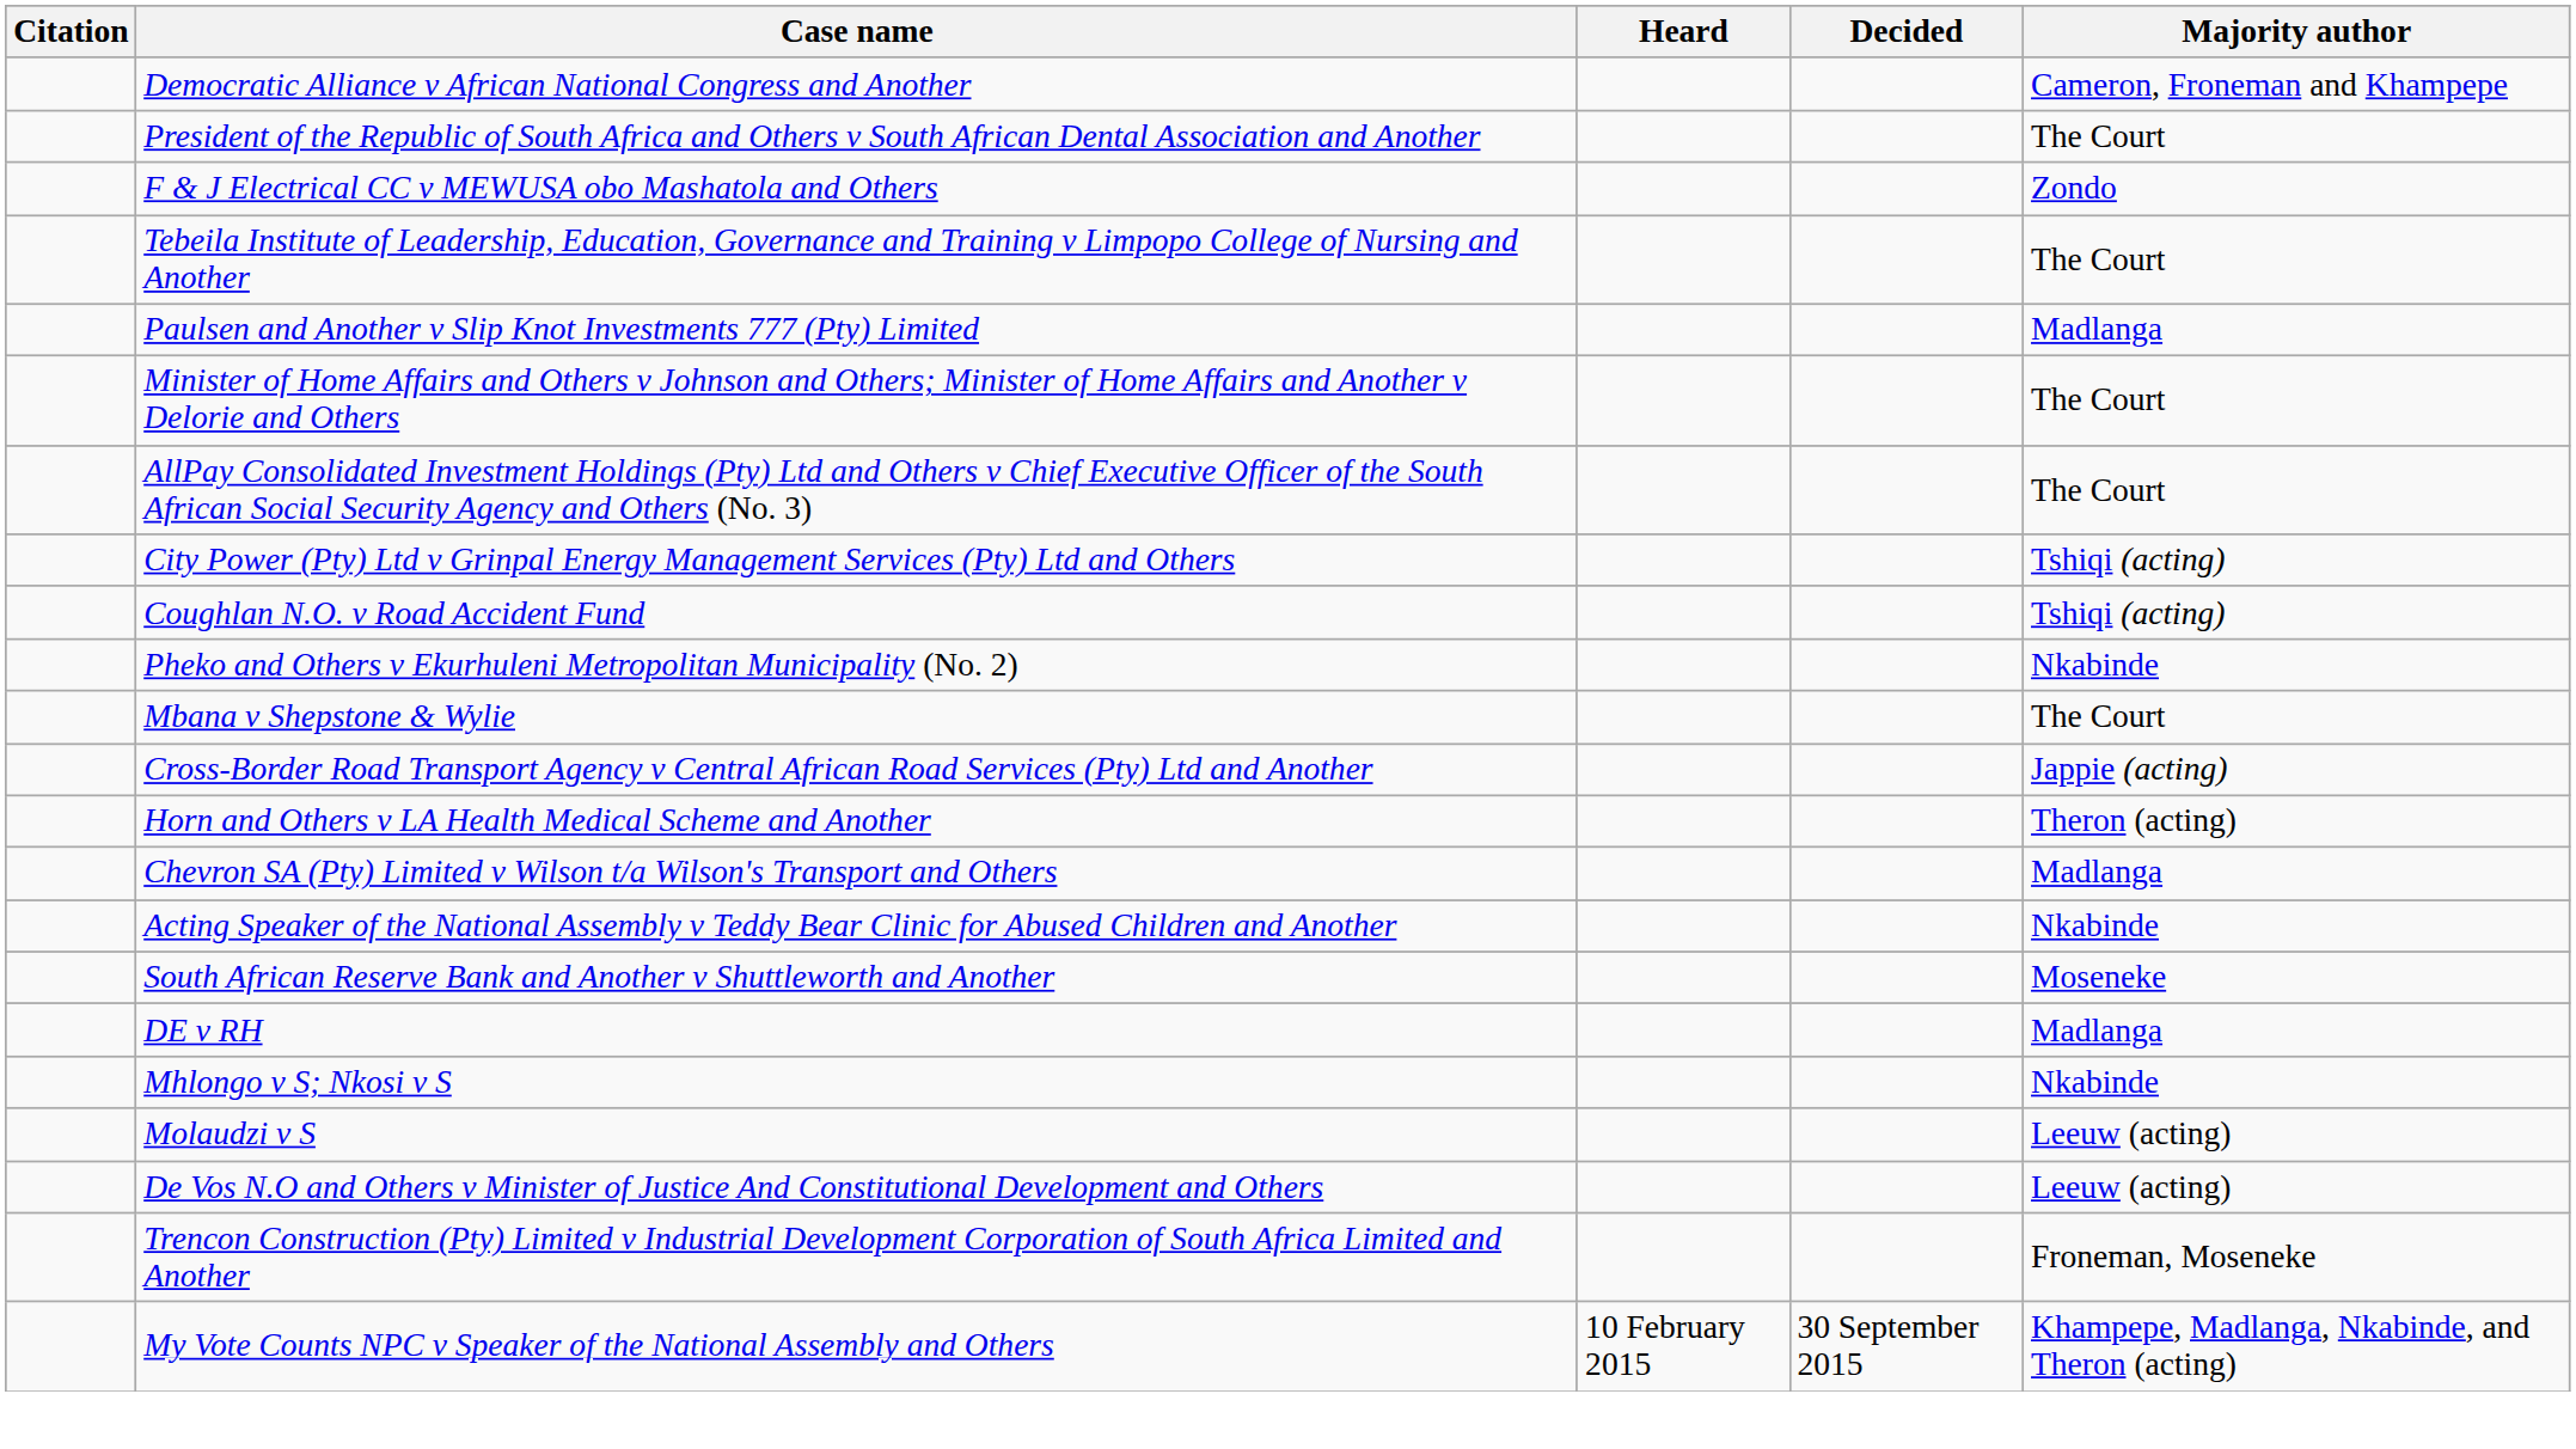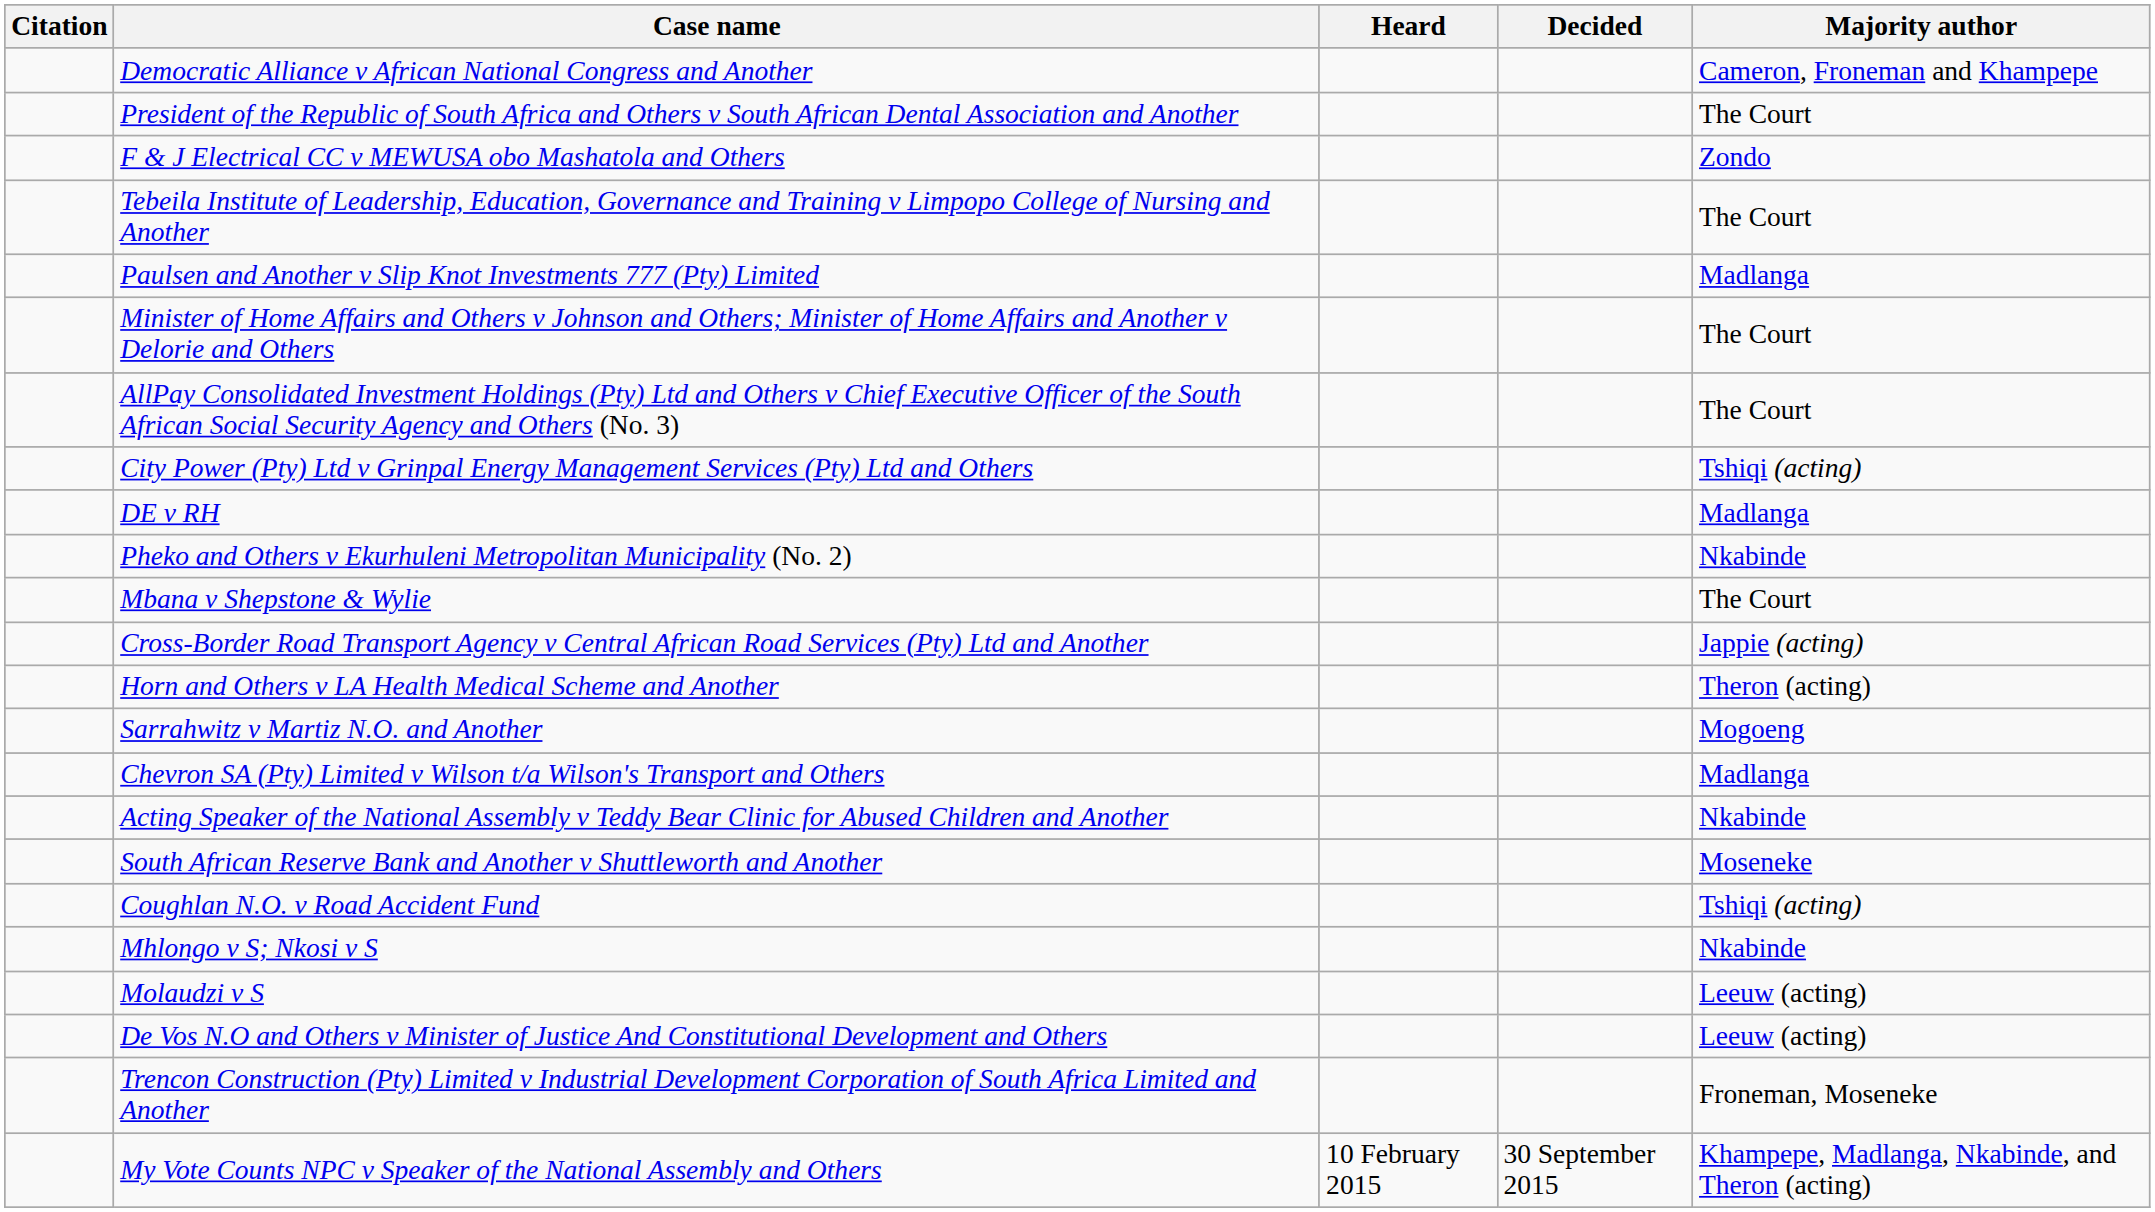rows swapped: Coughlan N.O. v Road Accident Fund <-> DE v RH
+ row: Sarrahwitz v Martiz N.O. and Another | Mogoeng
